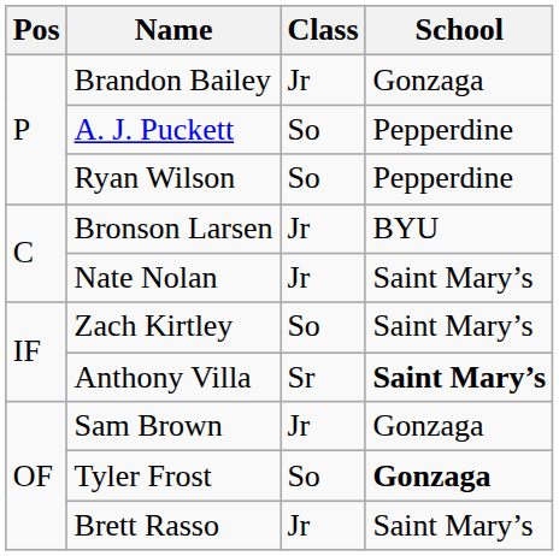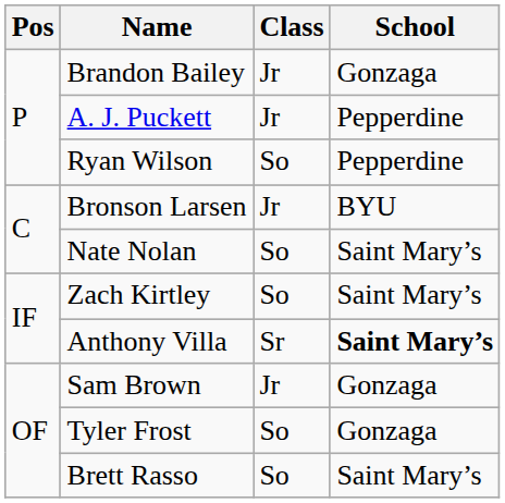A. J. Puckett | Class: So -> Jr
Nate Nolan | Class: Jr -> So
Tyler Frost | School: bold -> normal
Brett Rasso | Class: Jr -> So
